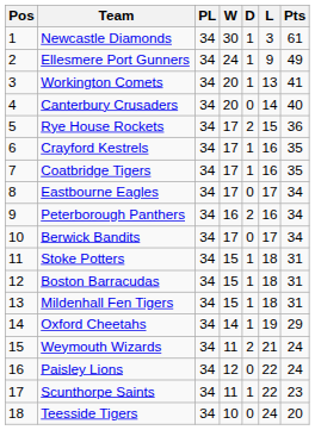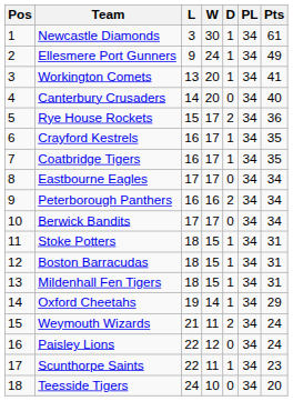columns swapped: PL <-> L
